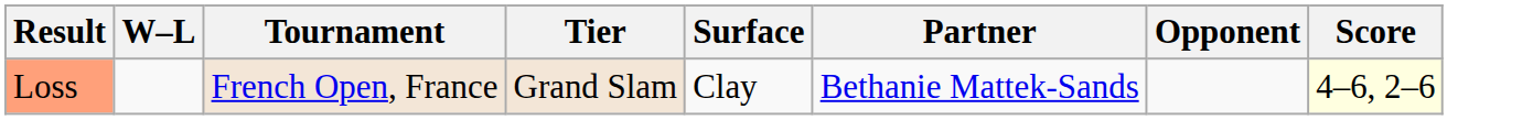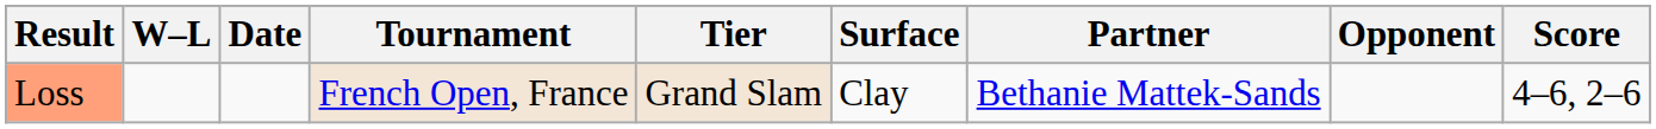+ column: Date
Loss | Score: lightyellow background -> no background
